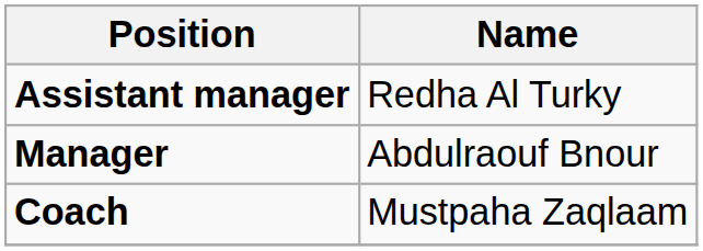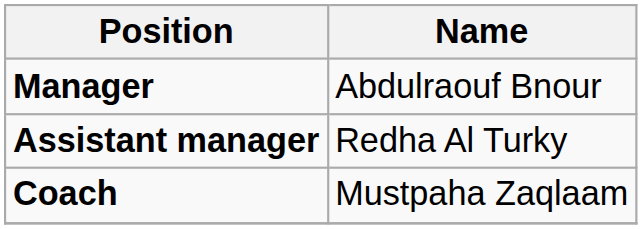rows swapped: Manager <-> Assistant manager
